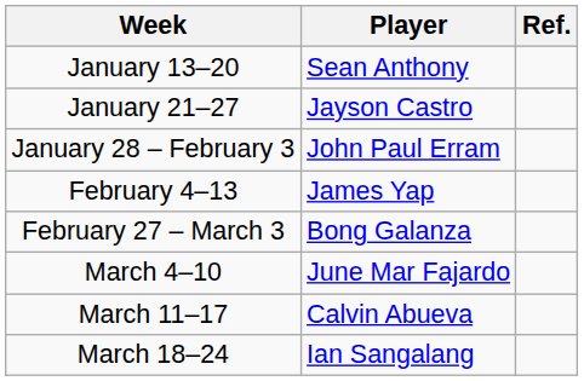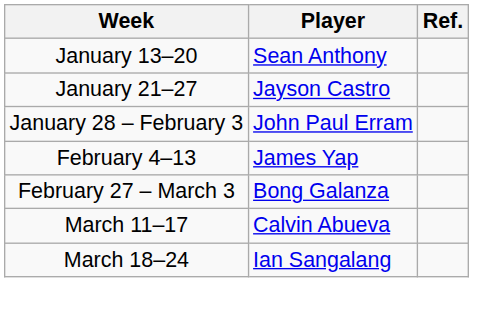- row: March 4–10 | June Mar Fajardo
